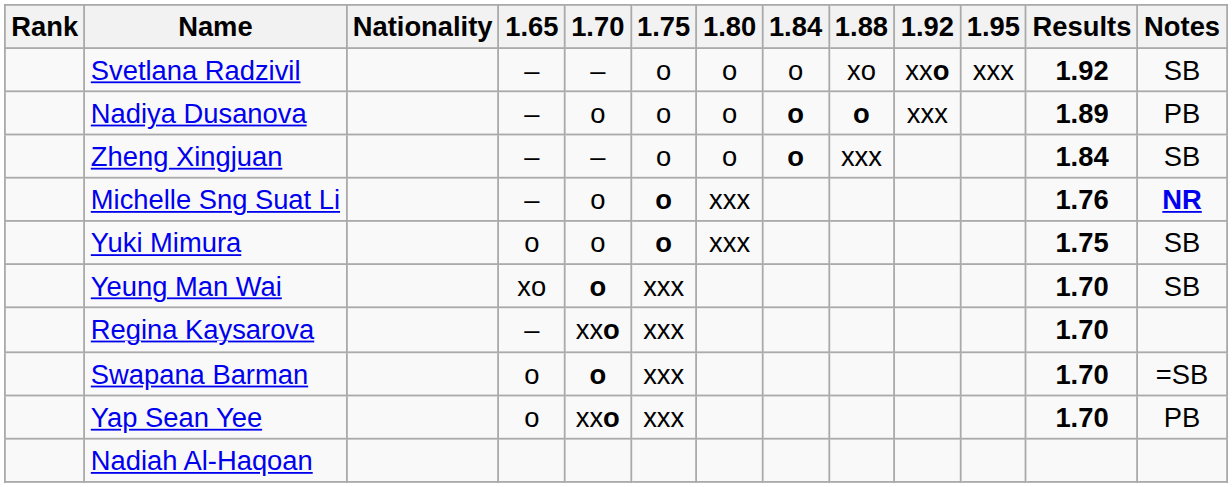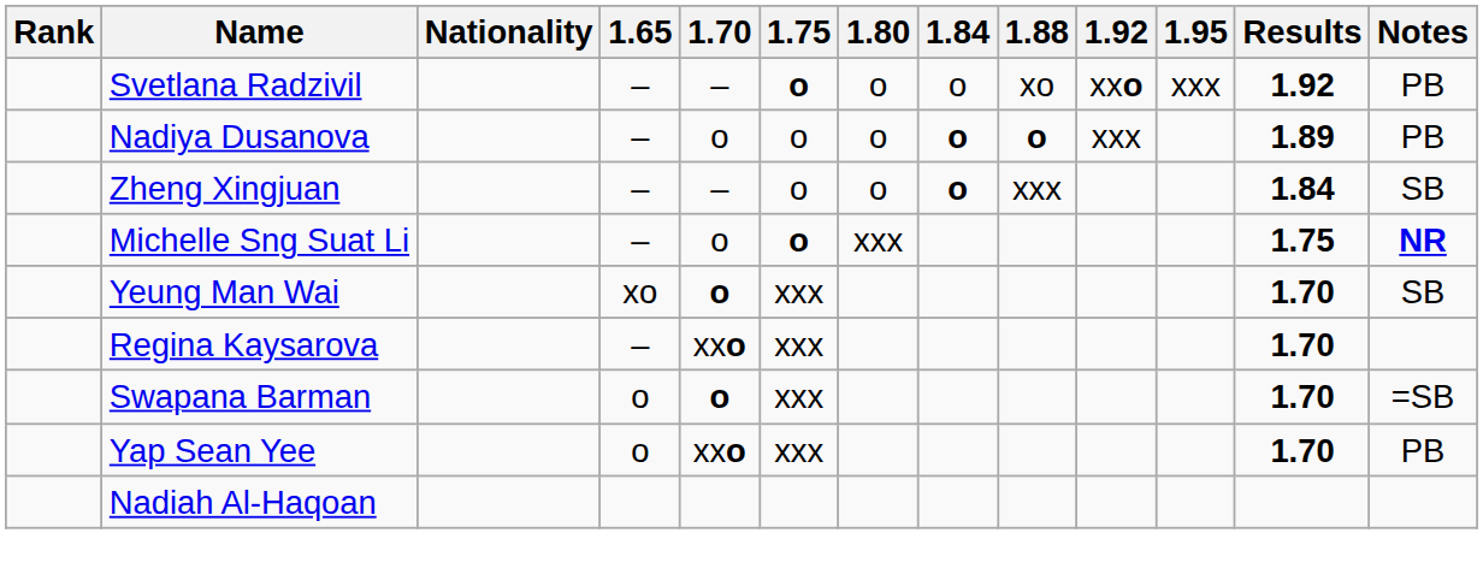Svetlana Radzivil | 1.75: normal -> bold
Svetlana Radzivil | Notes: SB -> PB
Michelle Sng Suat Li | Results: 1.76 -> 1.75
- row: Yuki Mimura | o | o | o | xxx | 1.75 | SB
